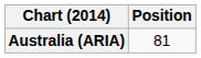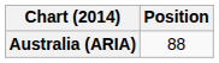Australia (ARIA) | Position: 81 -> 88
